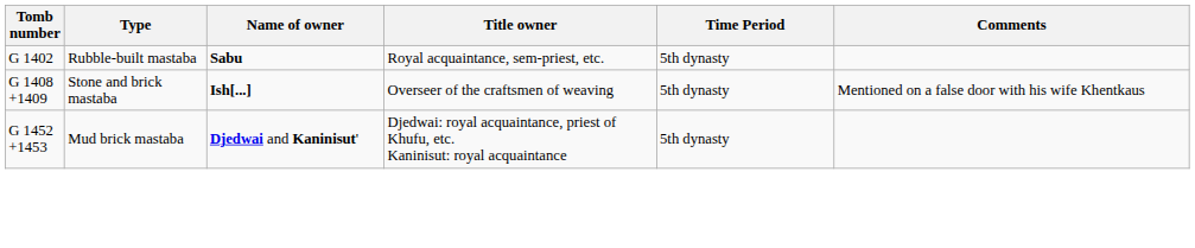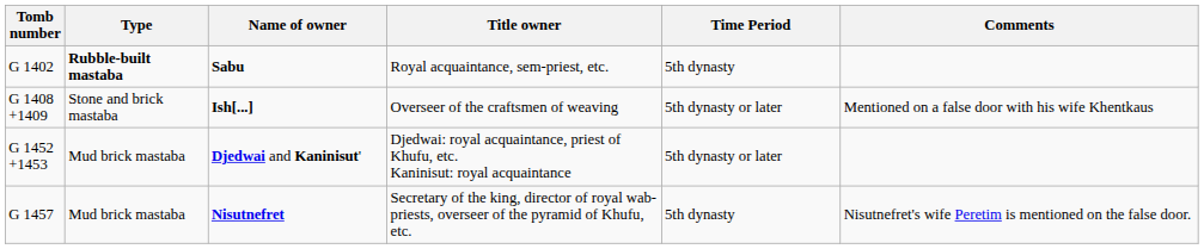Sabu | Type: normal -> bold
Ish[...] | Time Period: 5th dynasty -> 5th dynasty or later
Djedwai and Kaninisut' | Time Period: 5th dynasty -> 5th dynasty or later
+ row: G 1457 | Mud brick mastaba | Nisutnefret | Secretary of the king, director of royal wab-priests, overseer of the pyramid of Khufu, etc. | 5th dynasty | Nisutnefret's wife Peretim is mentioned on the false door.
